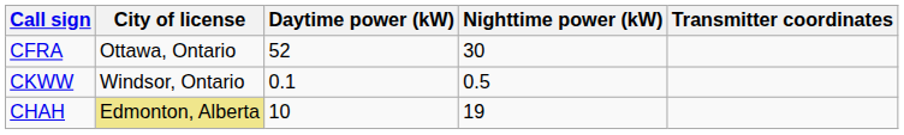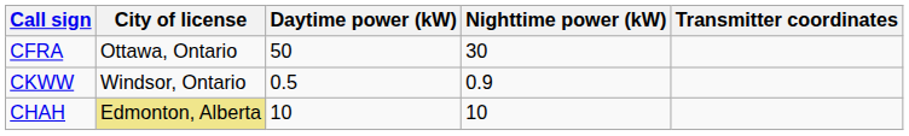CFRA | Daytime power (kW): 52 -> 50
CKWW | Daytime power (kW): 0.1 -> 0.5
CKWW | Nighttime power (kW): 0.5 -> 0.9
CHAH | Nighttime power (kW): 19 -> 10
